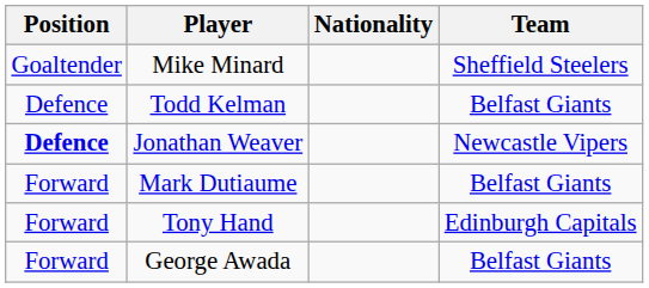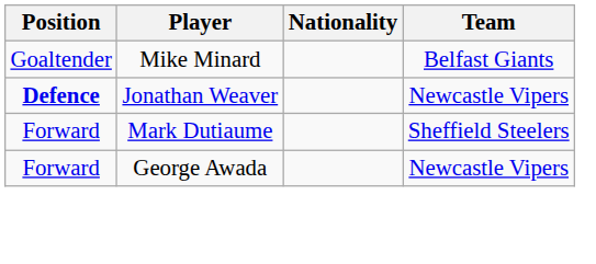Mike Minard | Team: Sheffield Steelers -> Belfast Giants
- row: Defence | Todd Kelman | Belfast Giants
Mark Dutiaume | Team: Belfast Giants -> Sheffield Steelers
- row: Forward | Tony Hand | Edinburgh Capitals
George Awada | Team: Belfast Giants -> Newcastle Vipers
